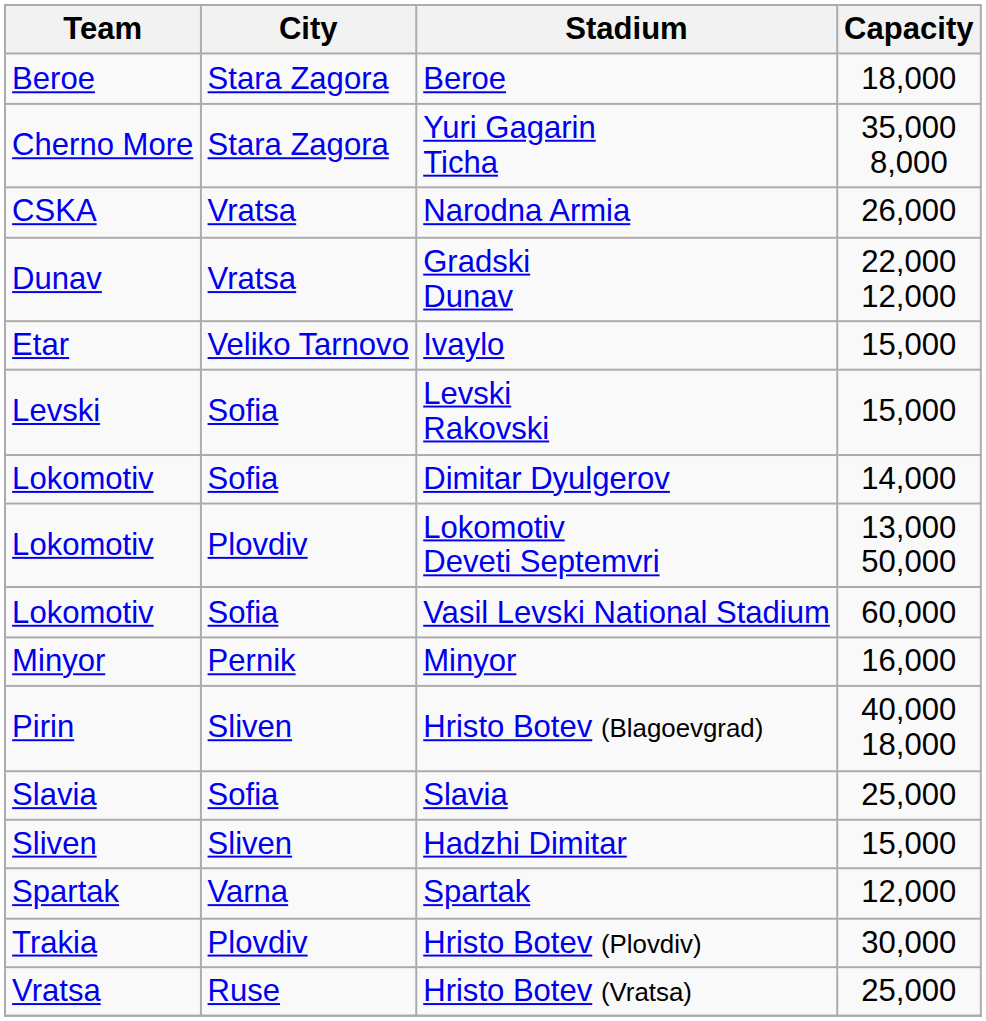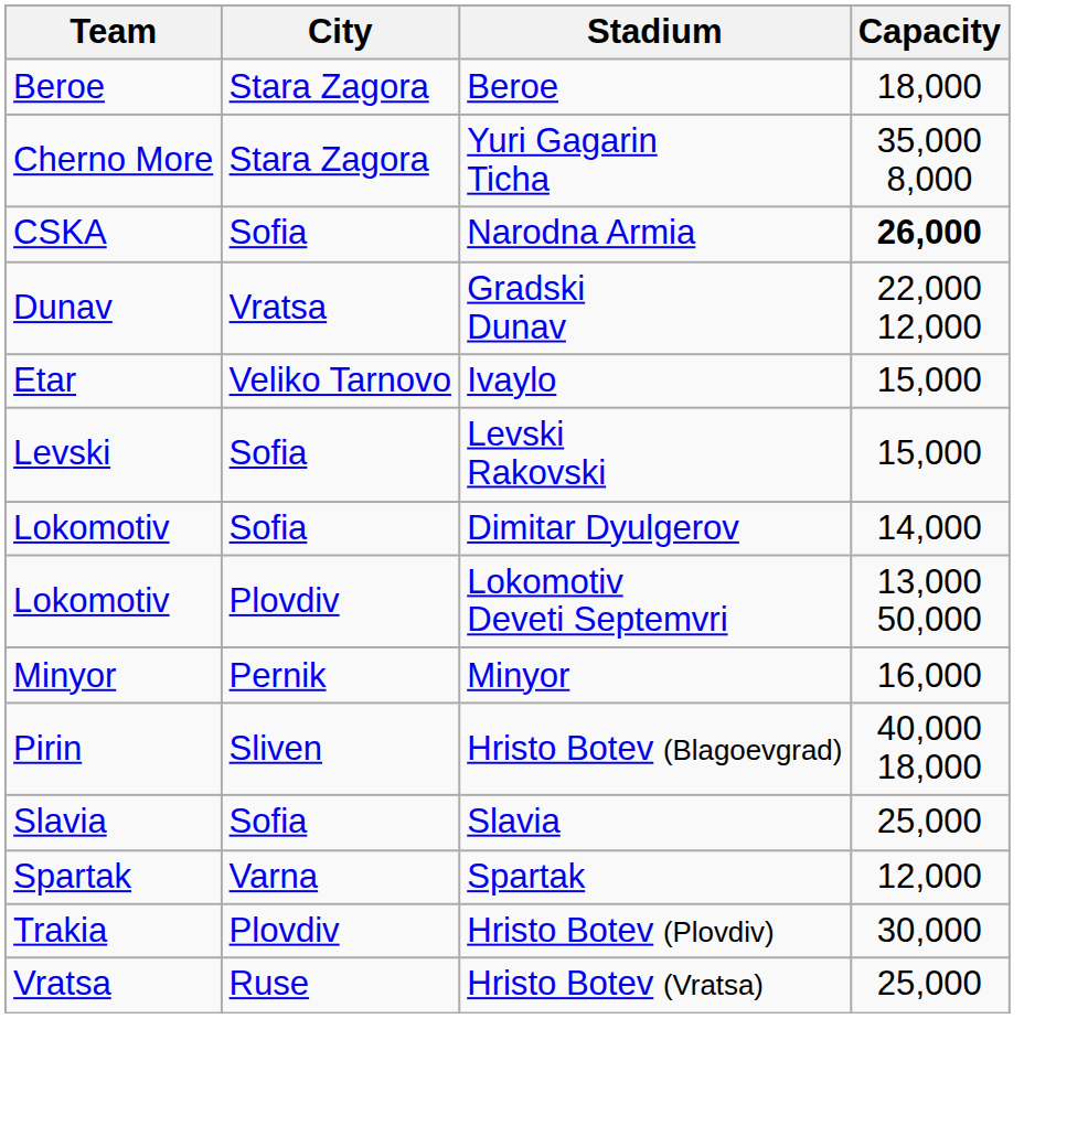Narodna Armia | City: Vratsa -> Sofia
Narodna Armia | Capacity: normal -> bold
- row: Lokomotiv | Sofia | Vasil Levski National Stadium | 60,000
- row: Sliven | Sliven | Hadzhi Dimitar | 15,000
